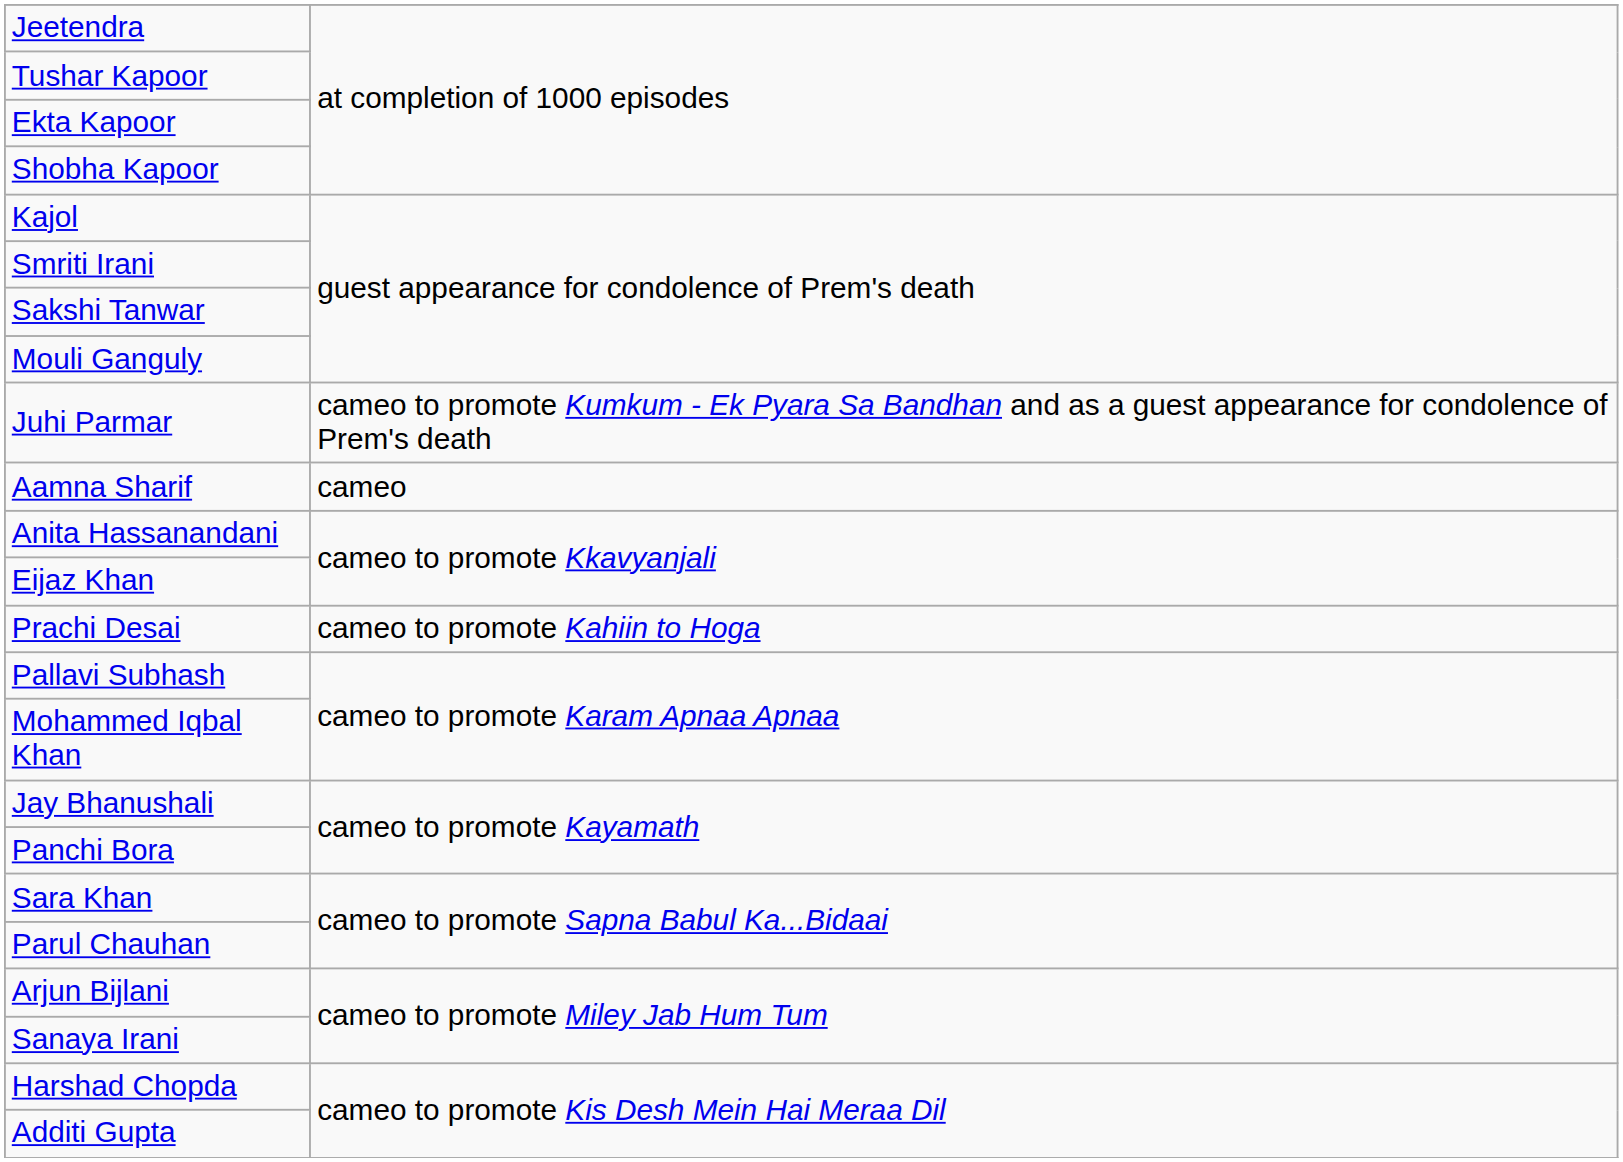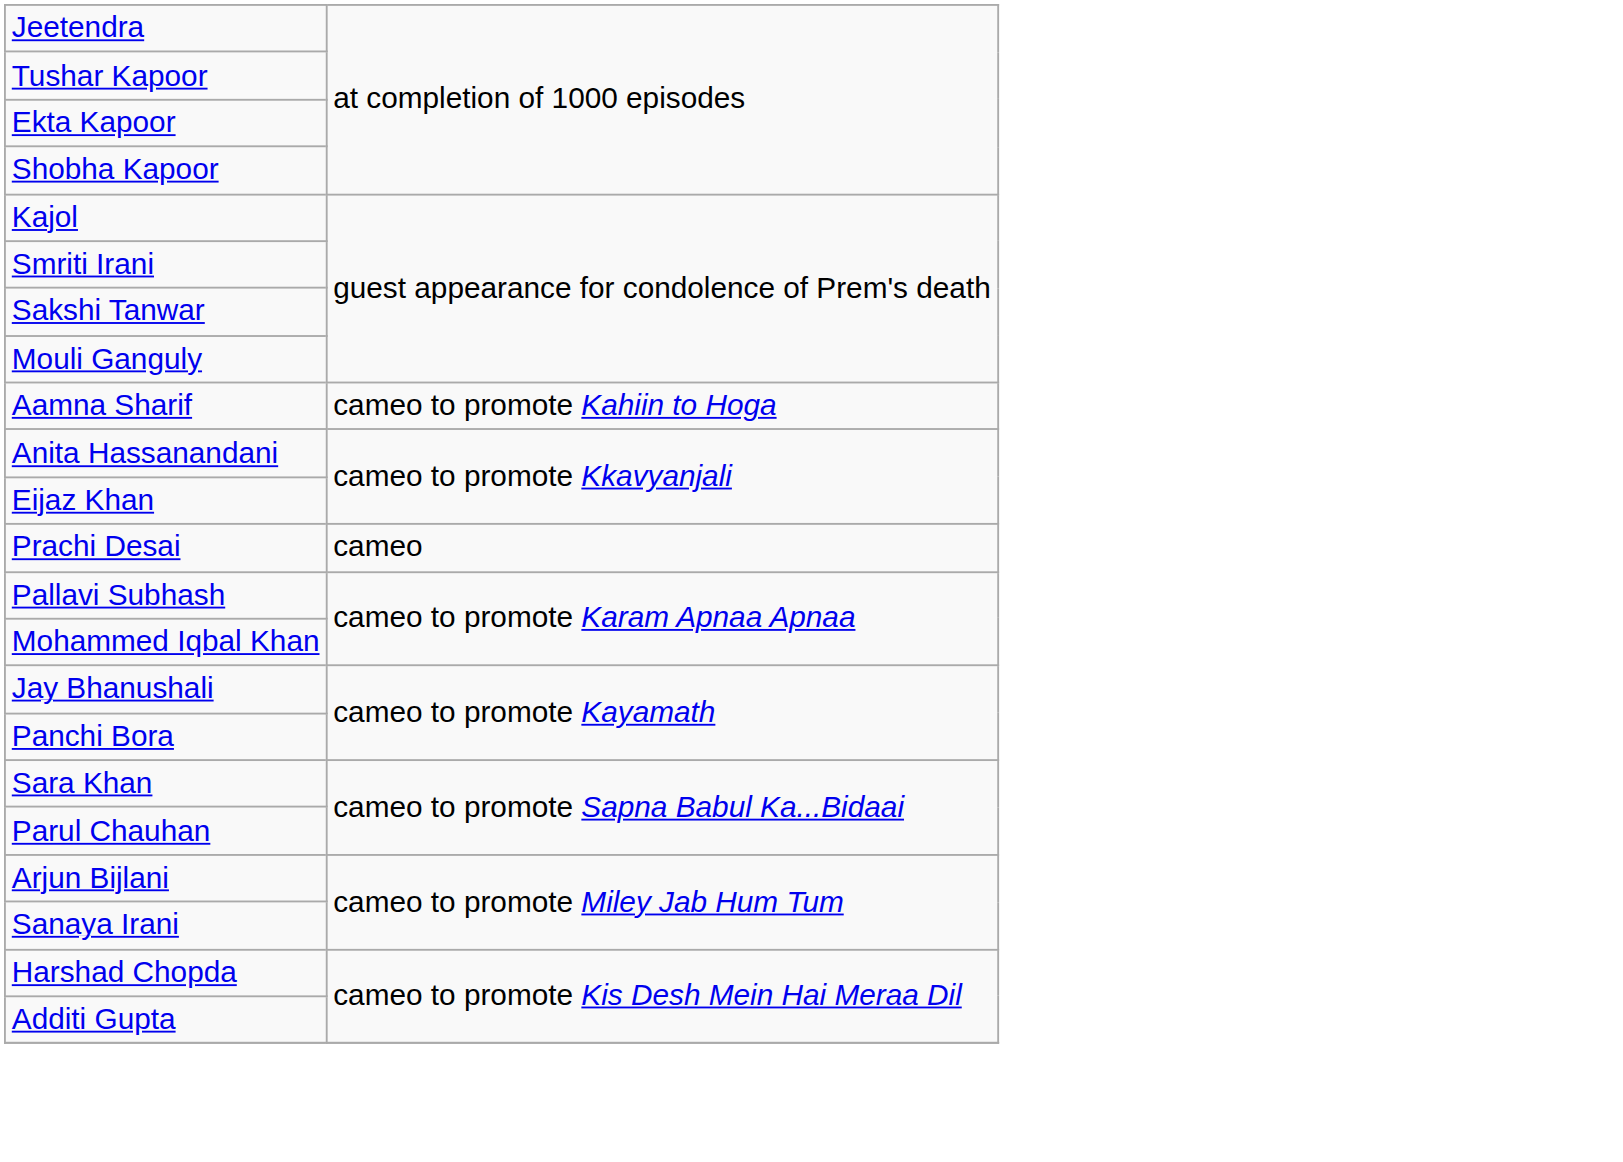- row: Juhi Parmar | cameo to promote Kumkum - Ek Pyara Sa Bandhan and as a guest appearance for condolence of Prem's death
Aamna Sharif | column 2: cameo -> cameo to promote Kahiin to Hoga
Prachi Desai | column 2: cameo to promote Kahiin to Hoga -> cameo
